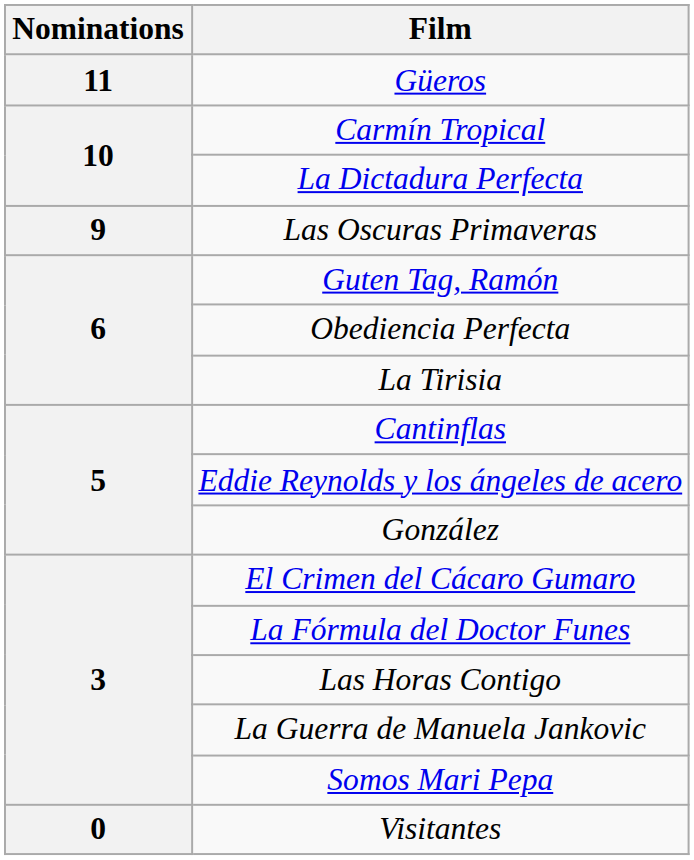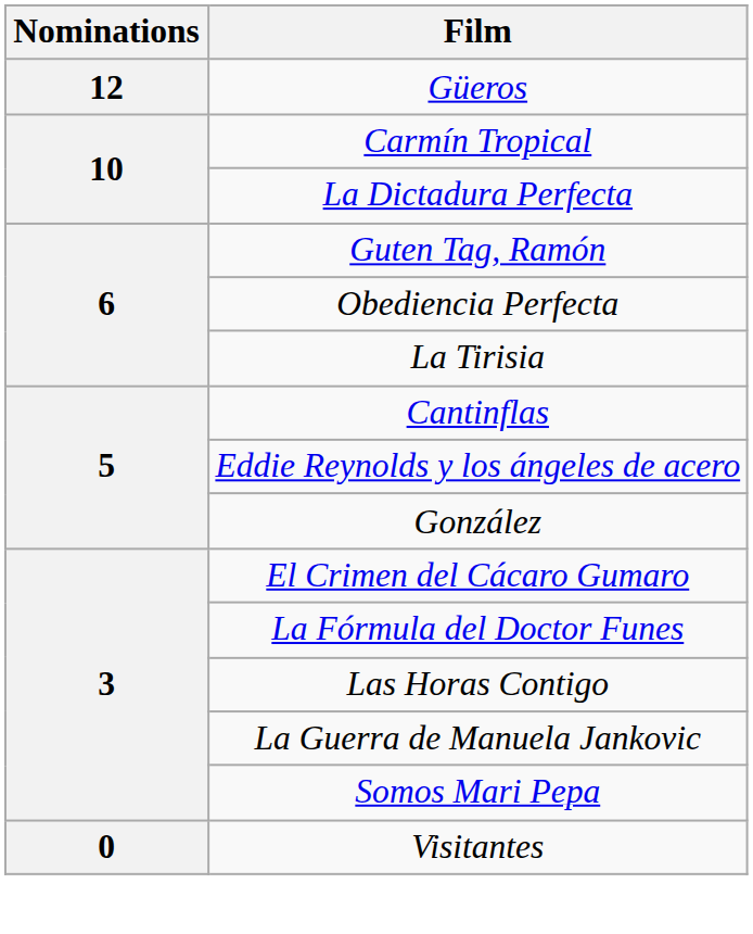Güeros | Nominations: 11 -> 12
- row: 9 | Las Oscuras Primaveras
